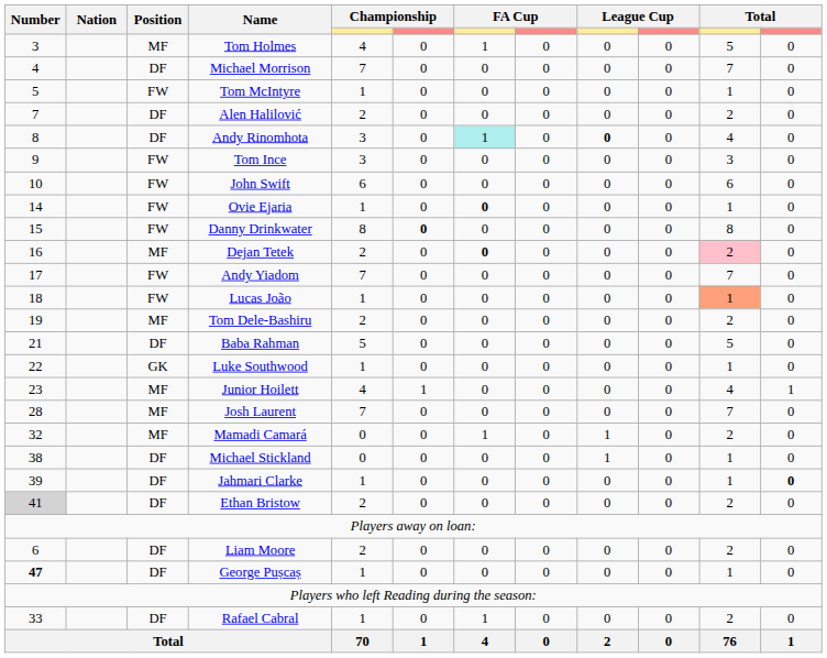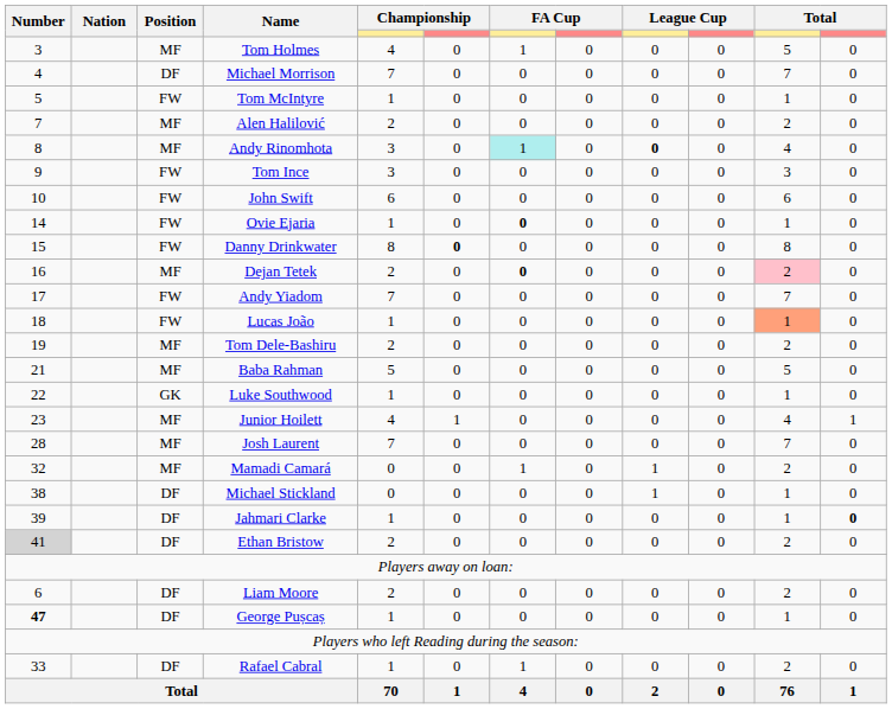Alen Halilović | Position: DF -> MF
Andy Rinomhota | Position: DF -> MF
Baba Rahman | Position: DF -> MF
